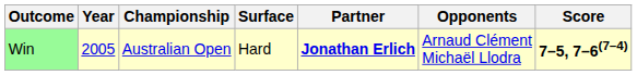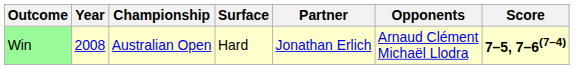Win | Year: 2005 -> 2008
Win | Partner: bold -> normal
